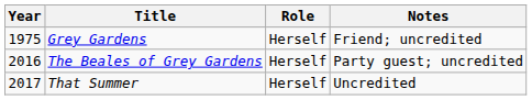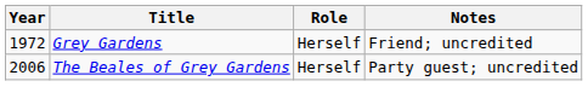Grey Gardens | Year: 1975 -> 1972
The Beales of Grey Gardens | Year: 2016 -> 2006
- row: 2017 | That Summer | Herself | Uncredited
